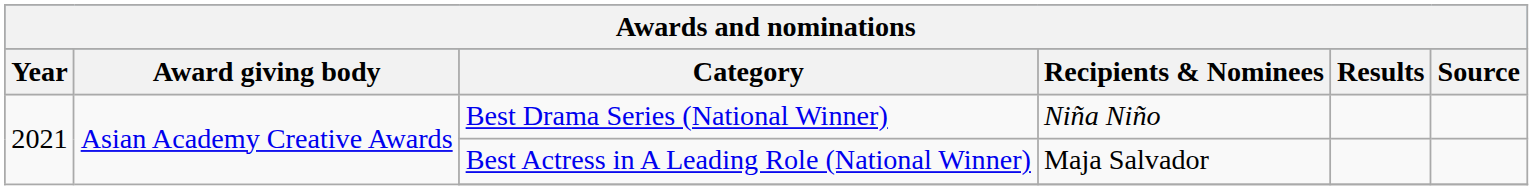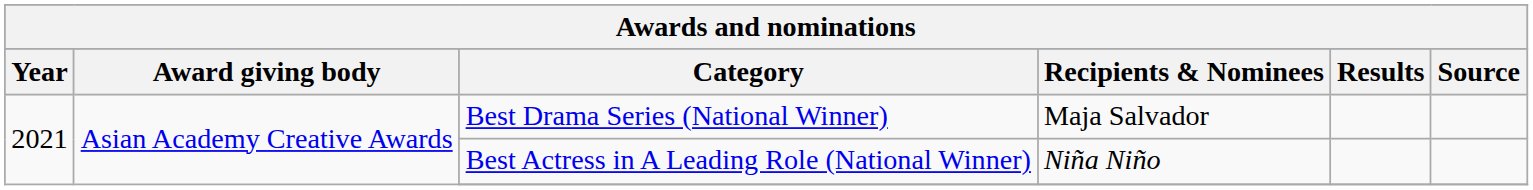Best Drama Series (National Winner) | Recipients & Nominees: Niña Niño -> Maja Salvador
Best Actress in A Leading Role (National Winner) | Recipients & Nominees: Maja Salvador -> Niña Niño
